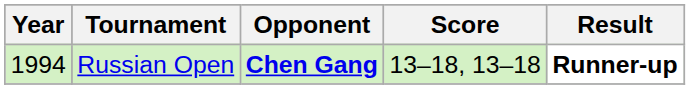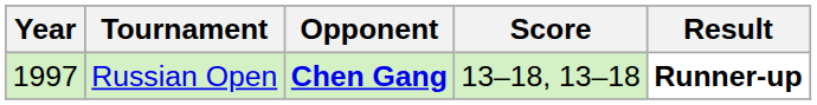Russian Open | Year: 1994 -> 1997
